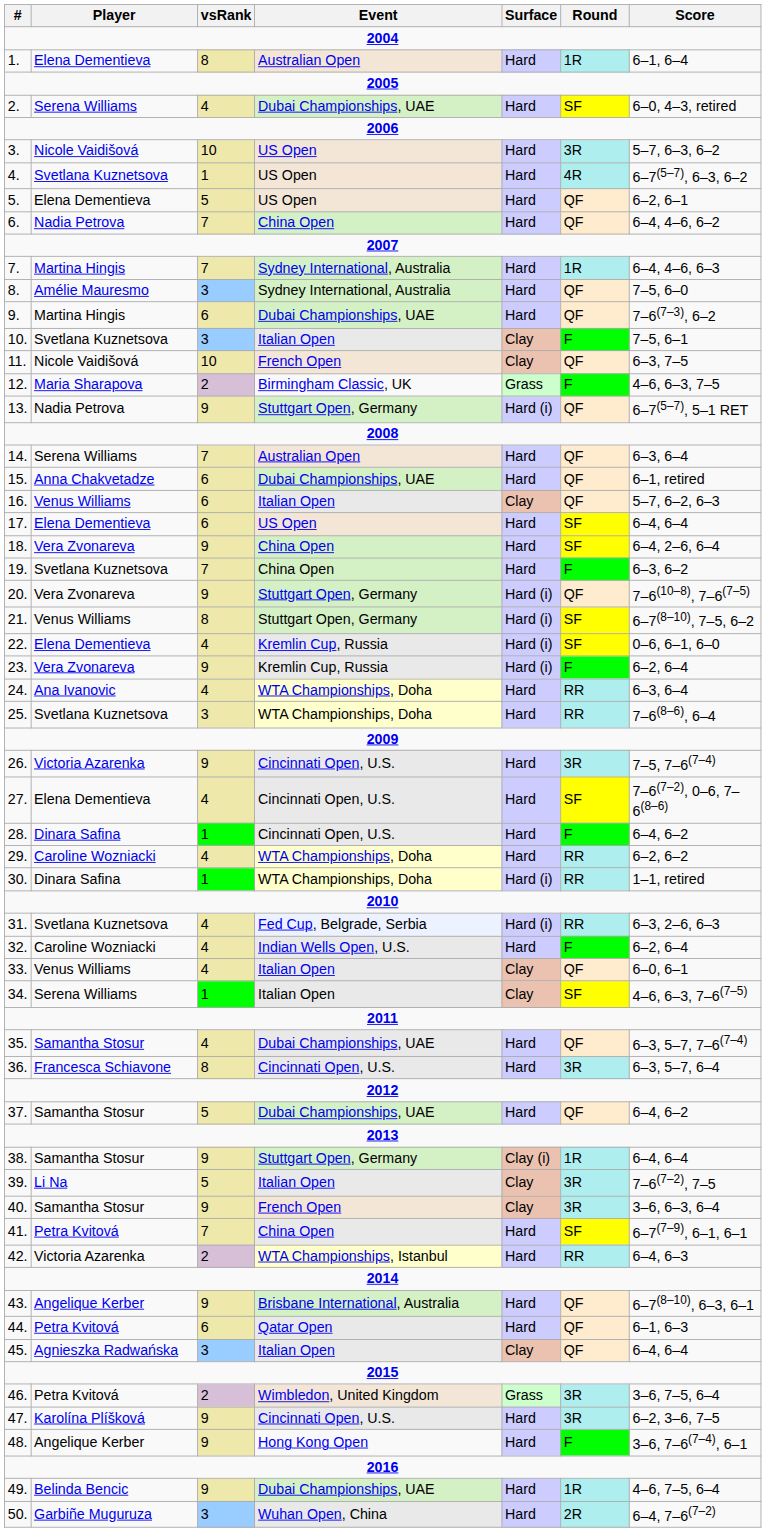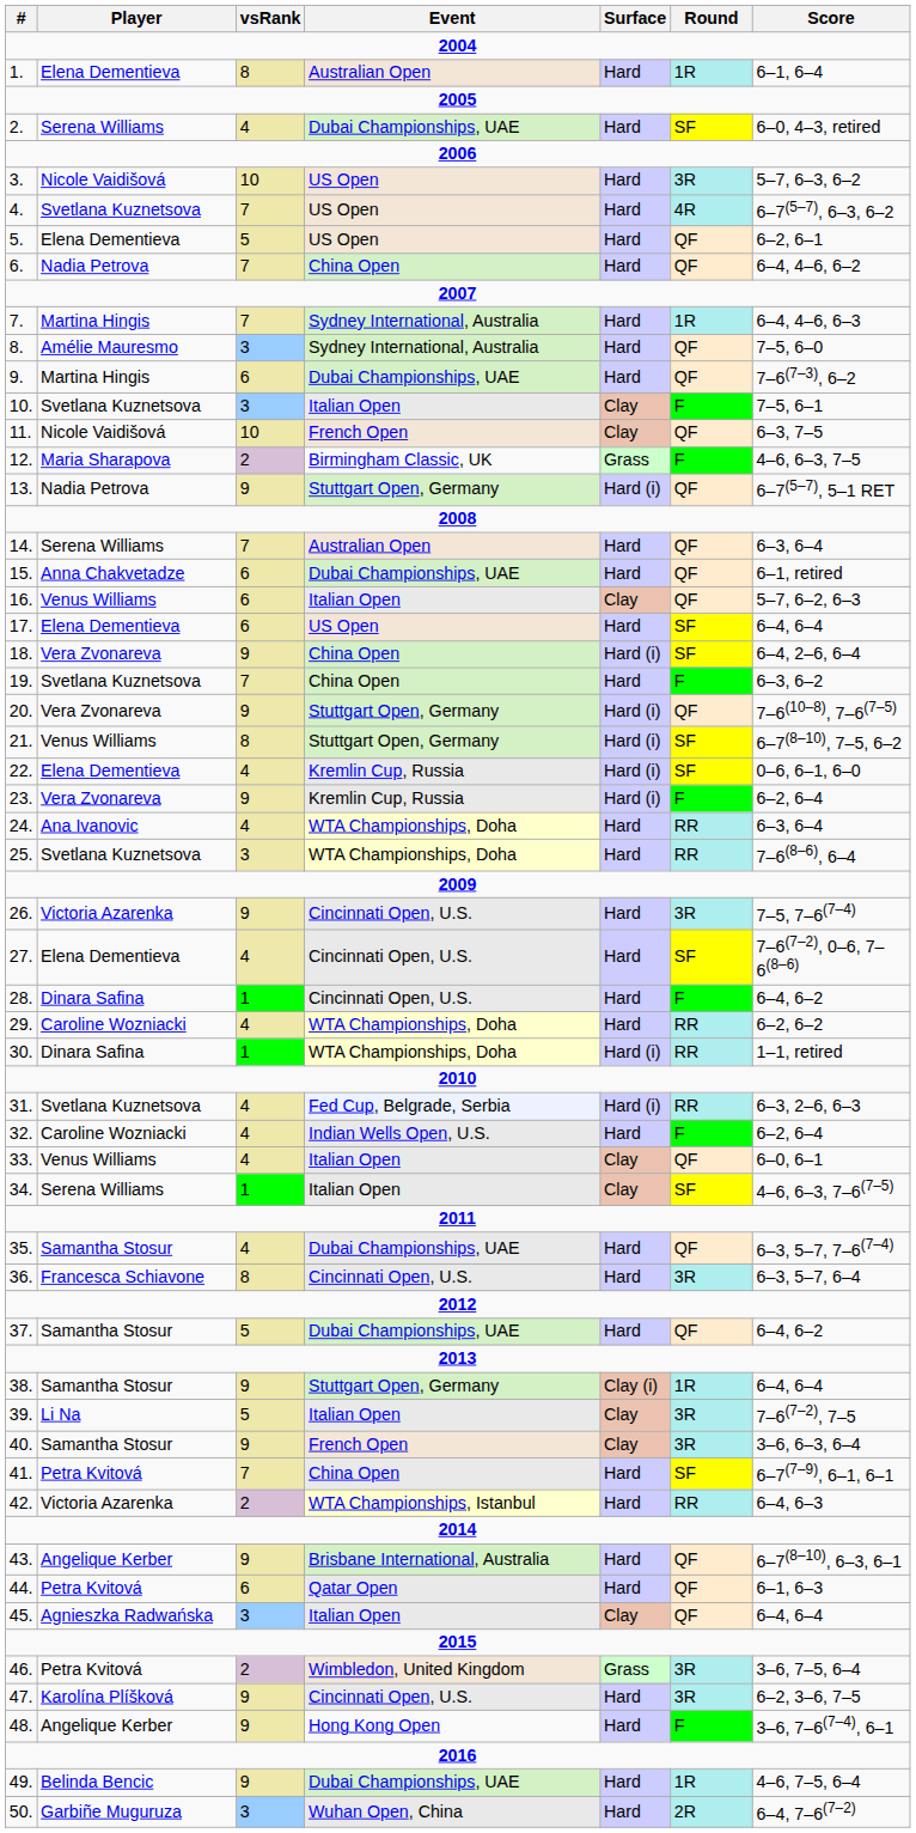4. | vsRank: 1 -> 7
18. | Surface: Hard -> Hard (i)
